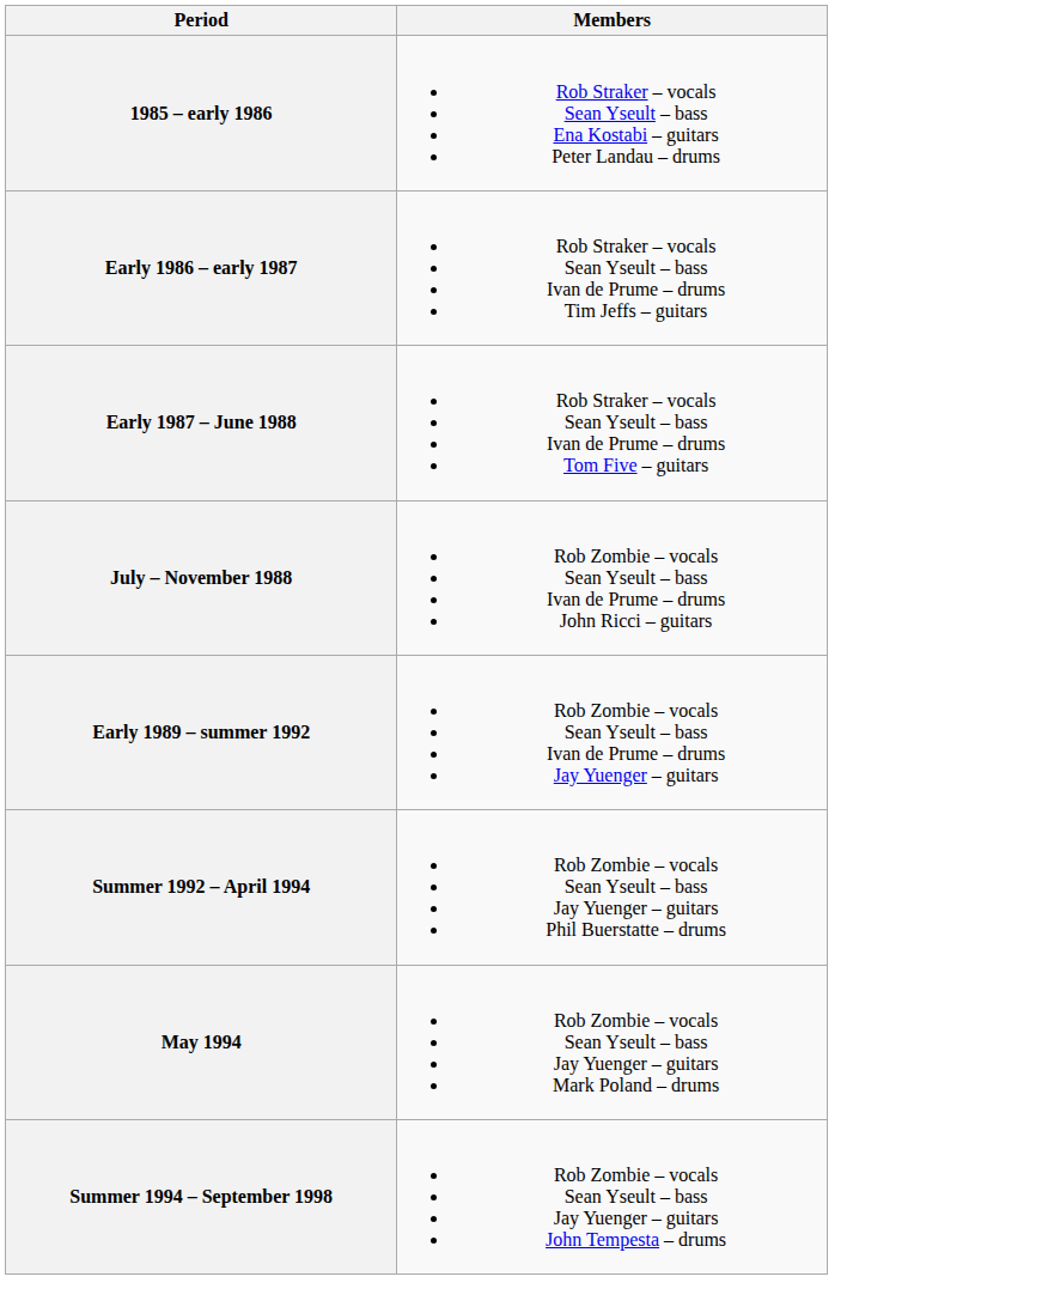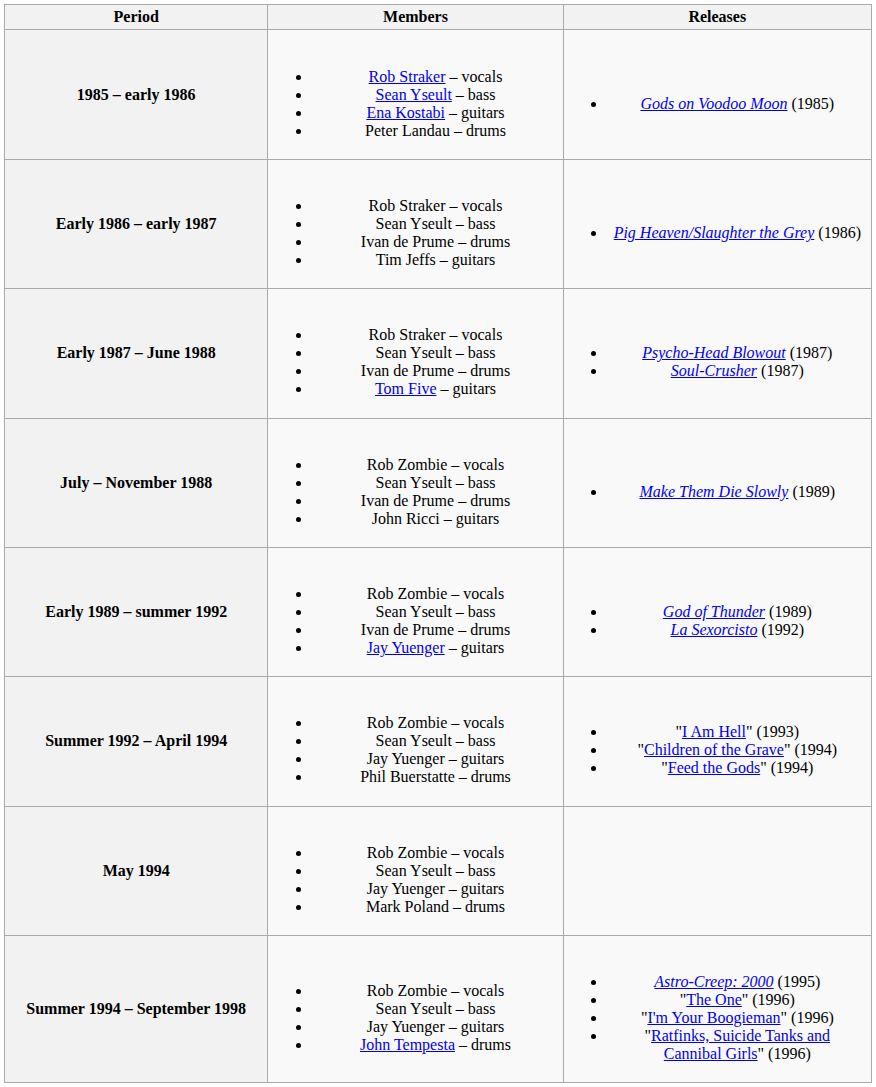+ column: Releases | Gods on Voodoo Moon (1985) | Pig Heaven/Slaughter the Grey (1986) | Psycho-Head Blowout (1987) Soul-Crusher (1987) | Make Them Die Slowly (1989) | God of Thunder (1989) La Sexorcisto (1992) | "I Am Hell" (1993) "Children of the Grave" (1994) "Feed the Gods" (1994) | Astro-Creep: 2000 (1995) "The One" (1996) "I'm Your Boogieman" (1996) "Ratfinks, Suicide Tanks and Cannibal Girls" (1996)
